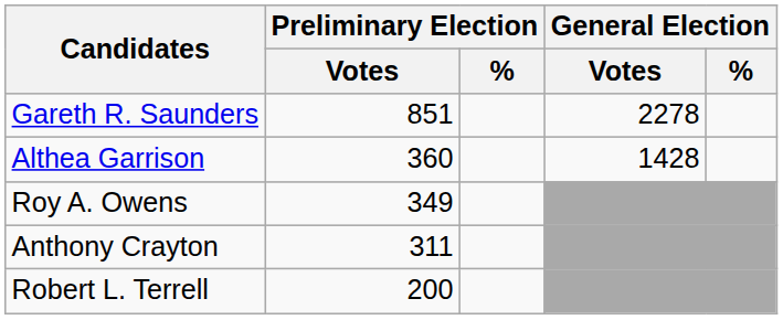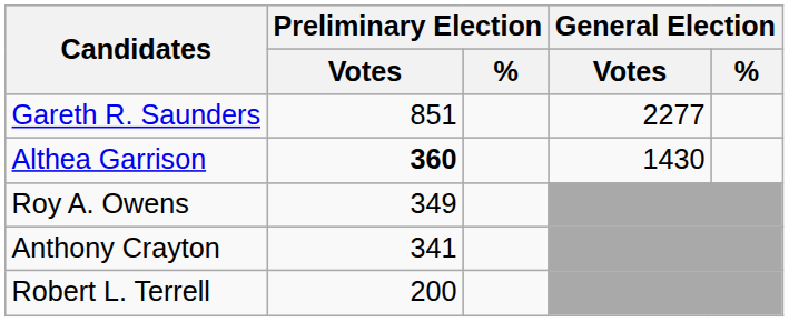Gareth R. Saunders | General Election / Votes: 2278 -> 2277
Althea Garrison | Preliminary Election / Votes: normal -> bold
Althea Garrison | General Election / Votes: 1428 -> 1430
Anthony Crayton | Preliminary Election / Votes: 311 -> 341
